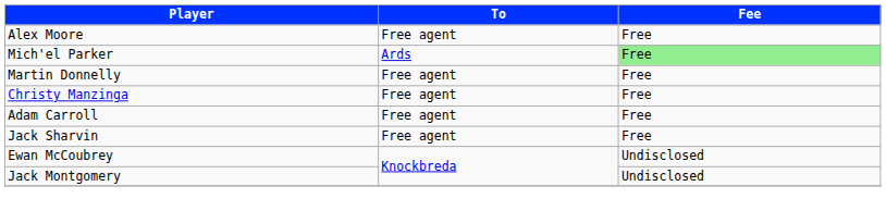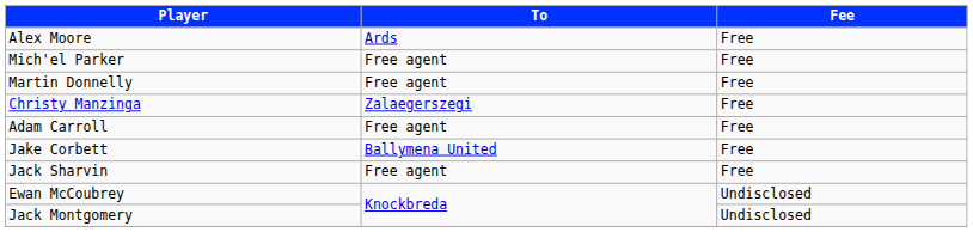Alex Moore | To: Free agent -> Ards
Mich'el Parker | To: Ards -> Free agent
Mich'el Parker | Fee: lightgreen background -> no background
Christy Manzinga | To: Free agent -> Zalaegerszegi
+ row: Jake Corbett | Ballymena United | Free
